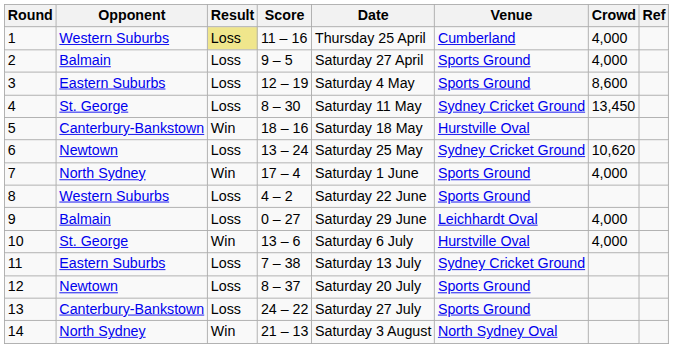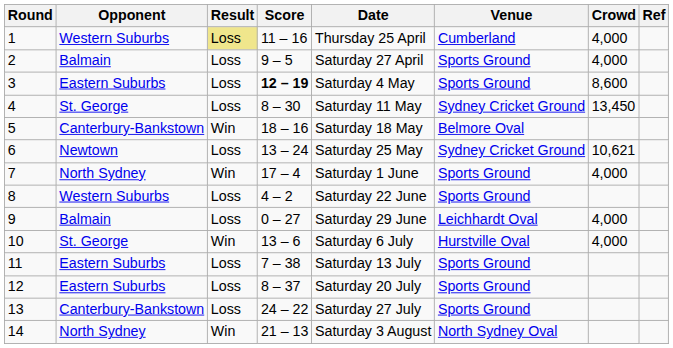3 | Score: normal -> bold
5 | Venue: Hurstville Oval -> Belmore Oval
6 | Crowd: 10,620 -> 10,621
11 | Venue: Sydney Cricket Ground -> Sports Ground
12 | Opponent: Newtown -> Eastern Suburbs
